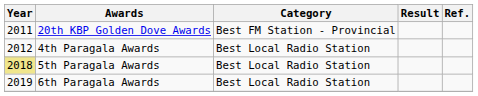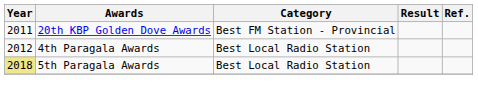- row: 2019 | 6th Paragala Awards | Best Local Radio Station
